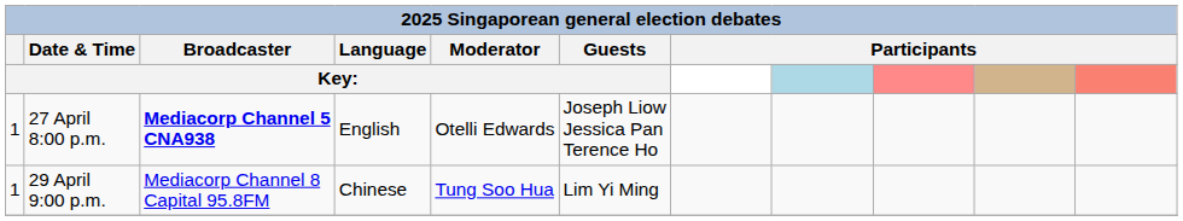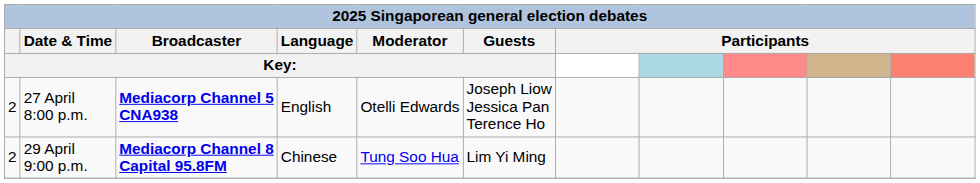27 April 8:00 p.m. | Key:: 1 -> 2
29 April 9:00 p.m. | Key:: 1 -> 2
29 April 9:00 p.m. | Broadcaster / Key:: normal -> bold
